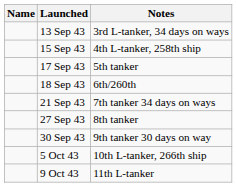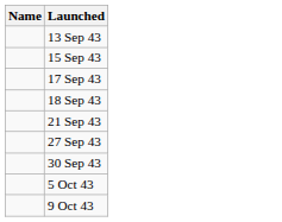- column: Notes | 3rd L-tanker, 34 days on ways | 4th L-tanker, 258th ship | 5th tanker | 6th/260th | 7th tanker 34 days on ways | 8th tanker | 9th tanker 30 days on way | 10th L-tanker, 266th ship | 11th L-tanker
